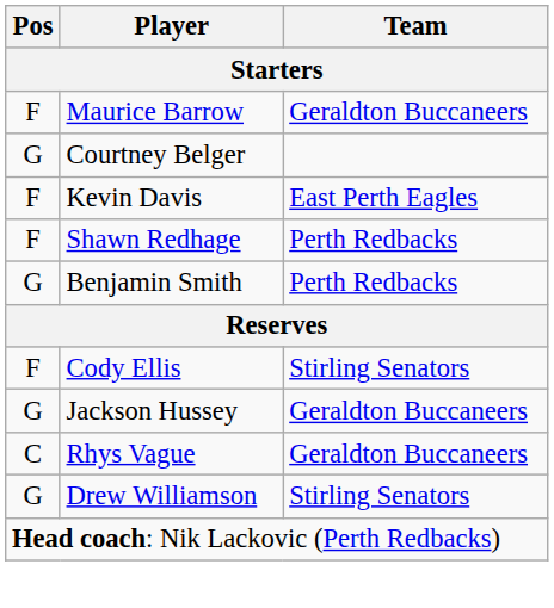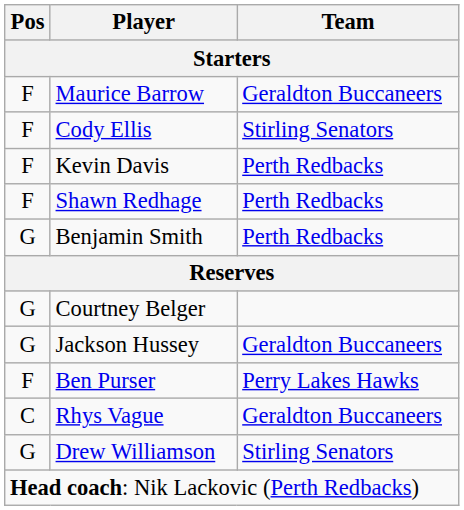rows swapped: Courtney Belger <-> Cody Ellis
Kevin Davis | Team: East Perth Eagles -> Perth Redbacks
+ row: F | Ben Purser | Perry Lakes Hawks
